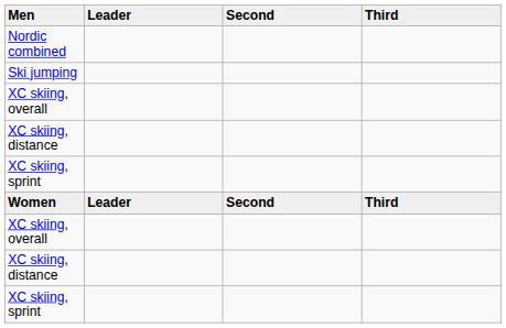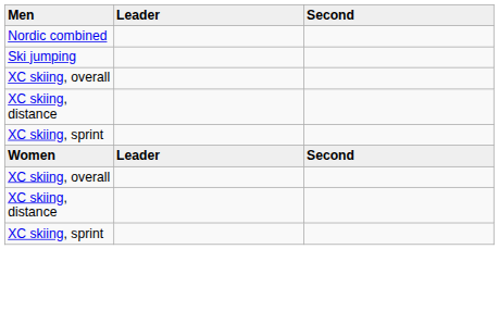- column: Third | Third
